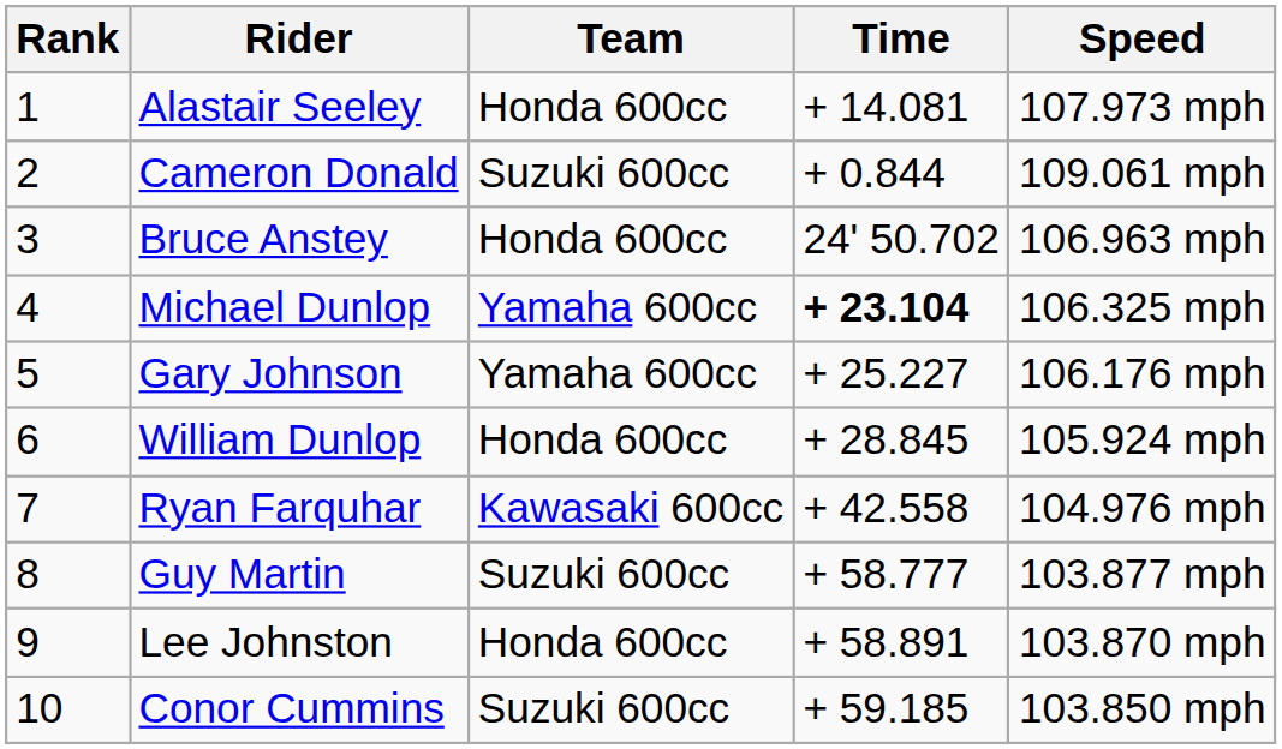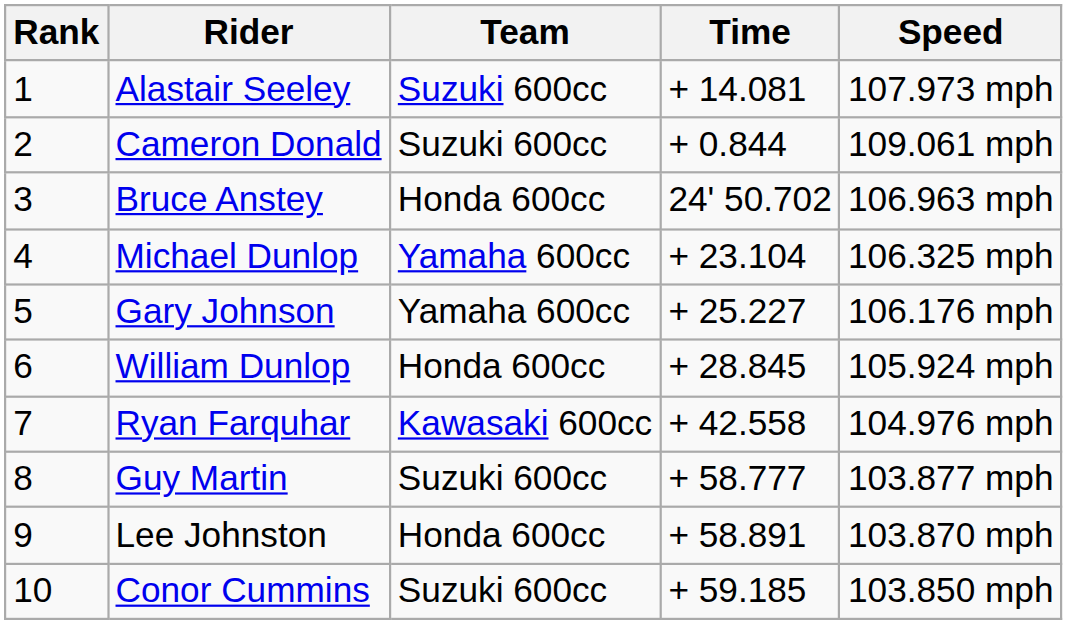Alastair Seeley | Team: Honda 600cc -> Suzuki 600cc
Michael Dunlop | Time: bold -> normal
